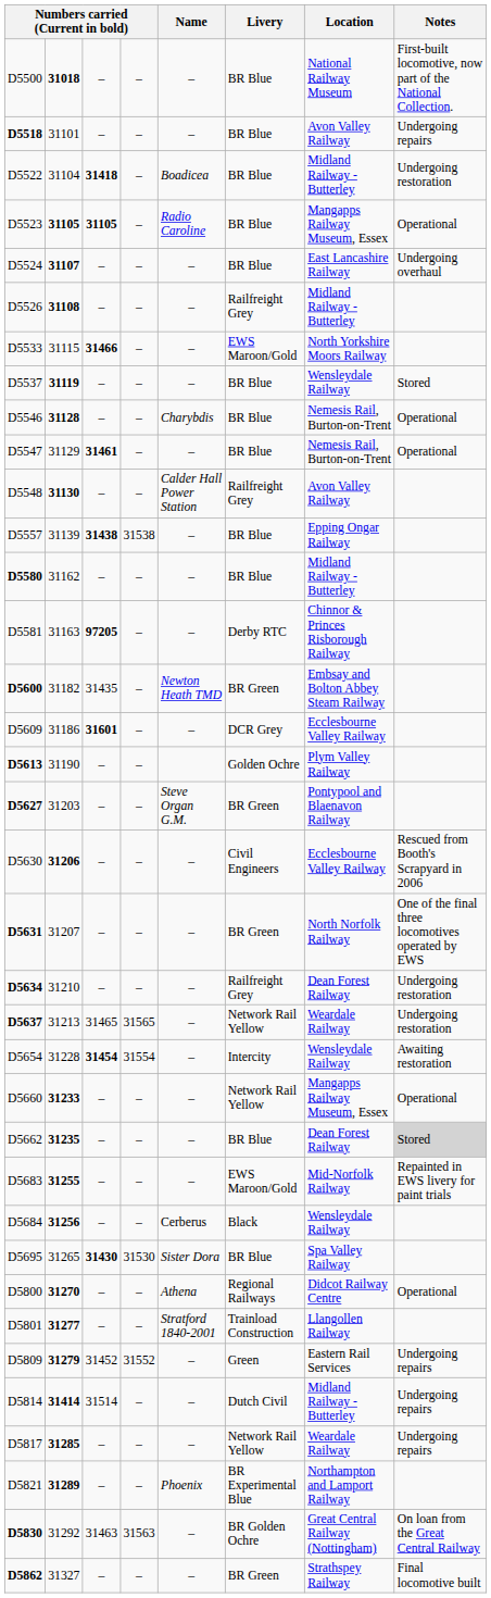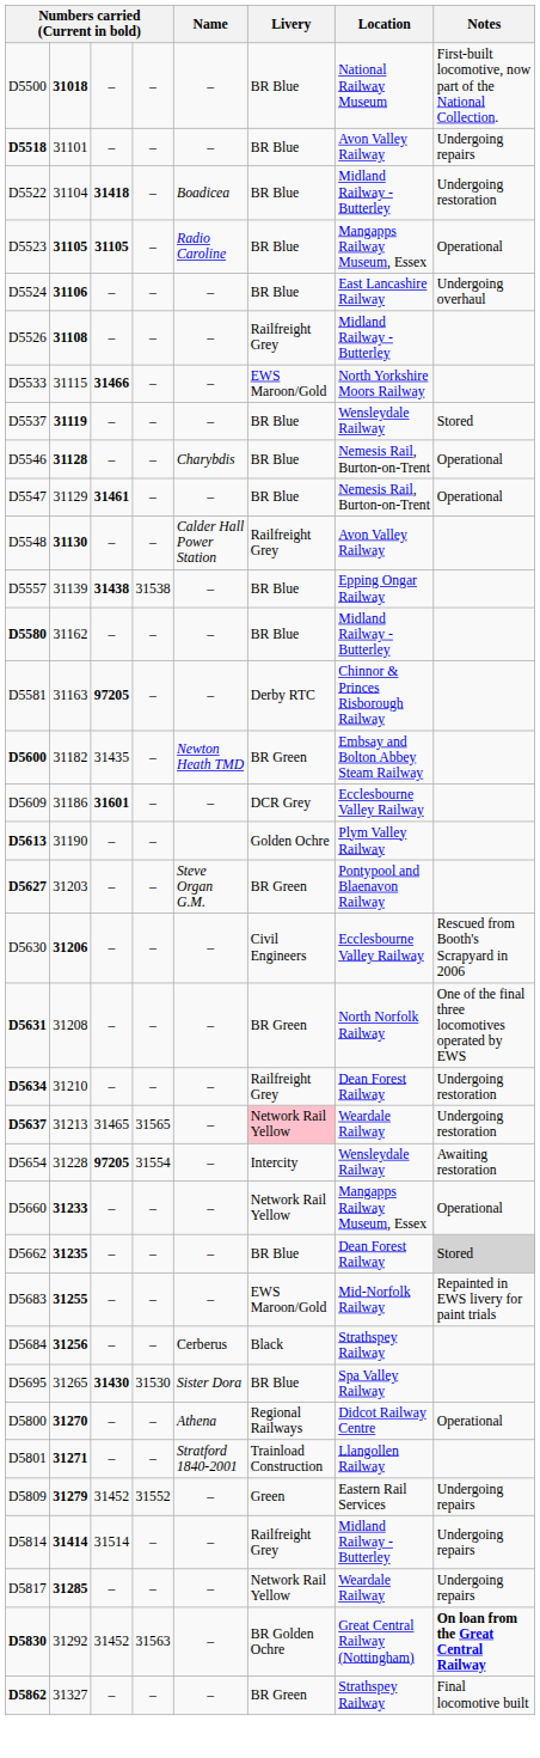D5524 | column 2: 31107 -> 31106
D5631 | column 2: 31207 -> 31208
D5637 | Livery: no background -> pink background
D5654 | column 3: 31454 -> 97205
D5684 | Location: Wensleydale Railway -> Strathspey Railway
D5801 | column 2: 31277 -> 31271
D5814 | Livery: Dutch Civil -> Railfreight Grey
- row: D5821 | 31289 | – | – | Phoenix | BR Experimental Blue | Northampton and Lamport Railway
D5830 | column 3: 31463 -> 31452
D5830 | Notes: normal -> bold
